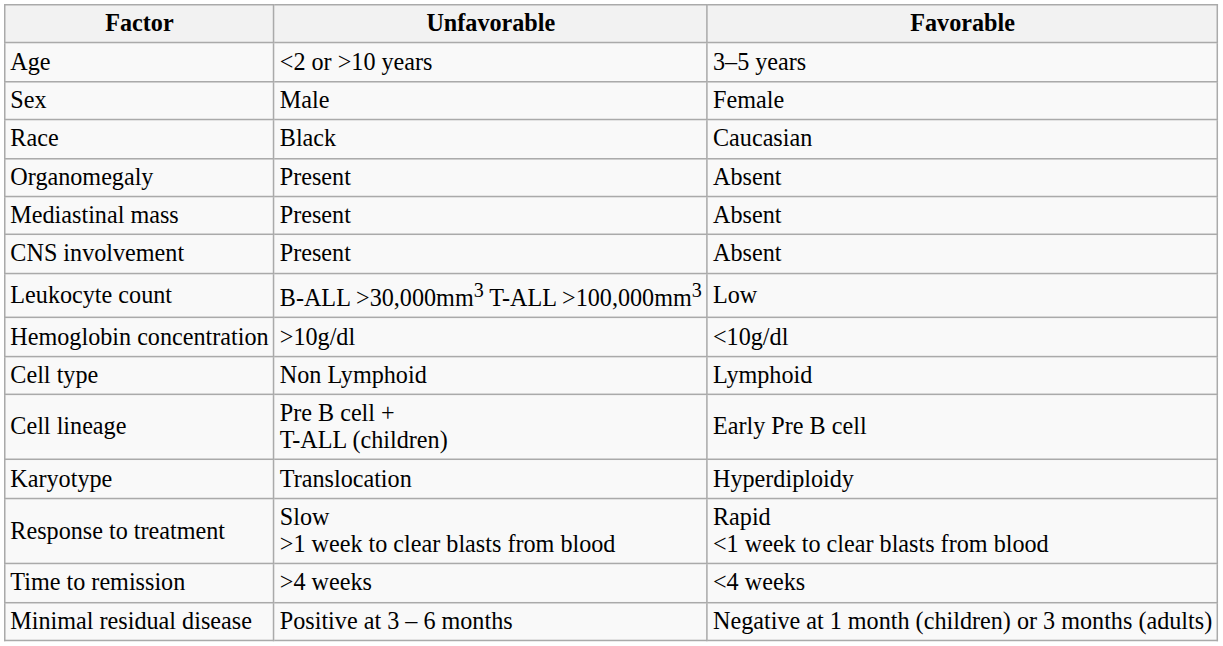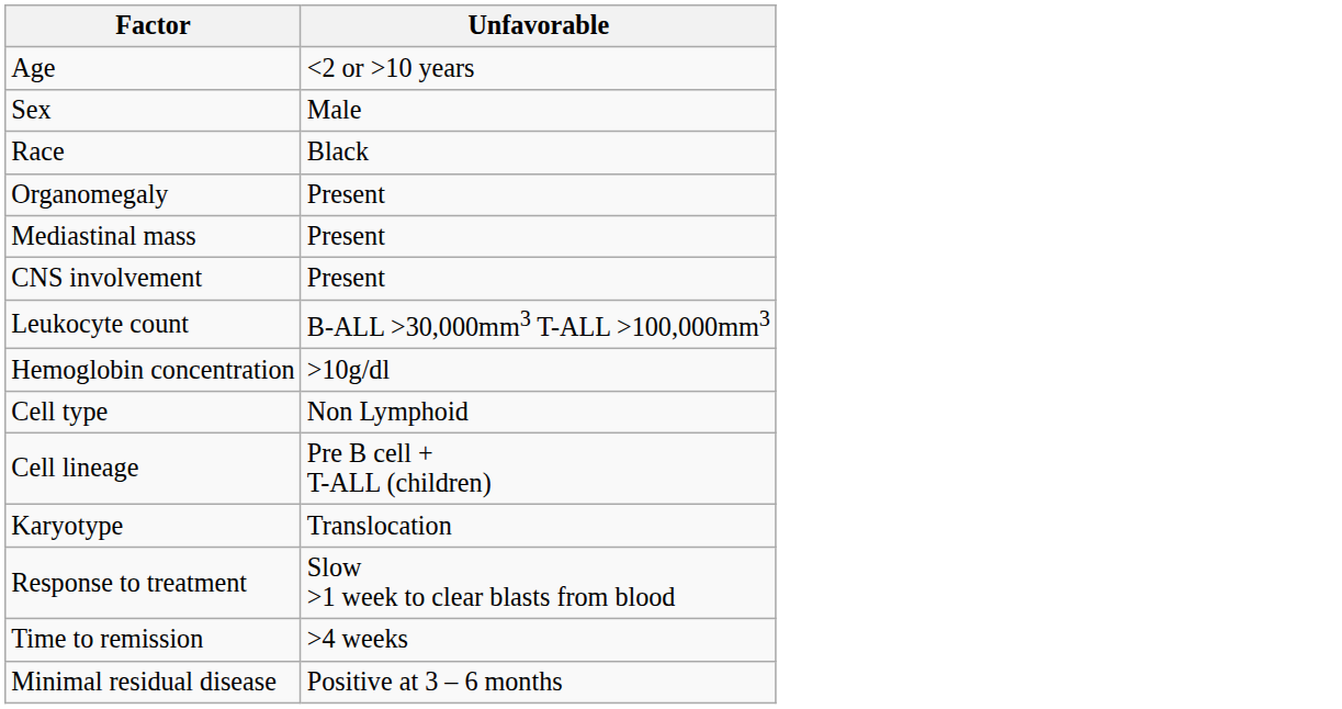- column: Favorable | 3–5 years | Female | Caucasian | Absent | Absent | Absent | Low | <10g/dl | Lymphoid | Early Pre B cell | Hyperdiploidy | Rapid <1 week to clear blasts from blood | <4 weeks | Negative at 1 month (children) or 3 months (adults)
